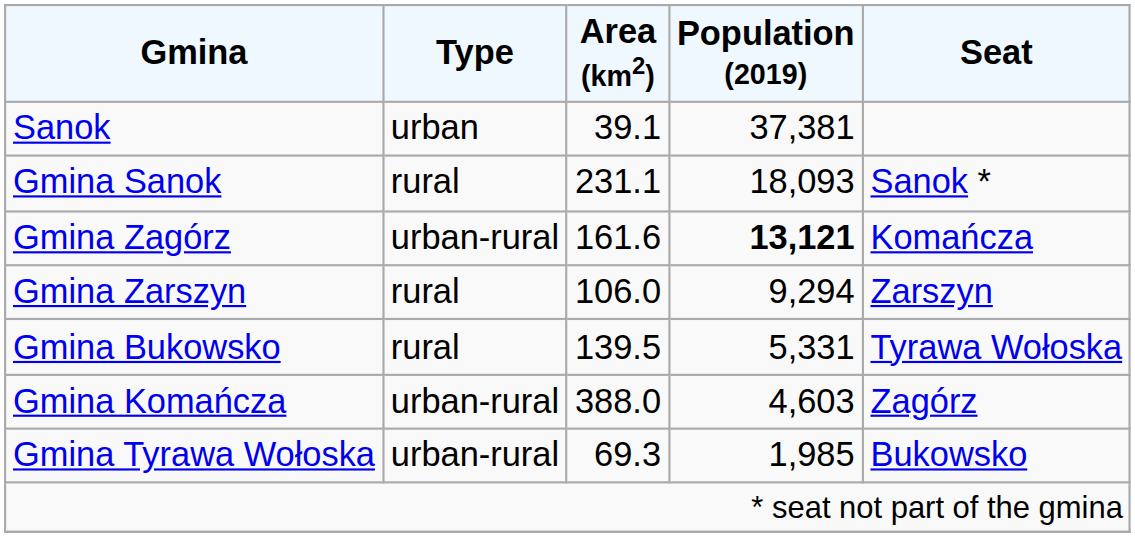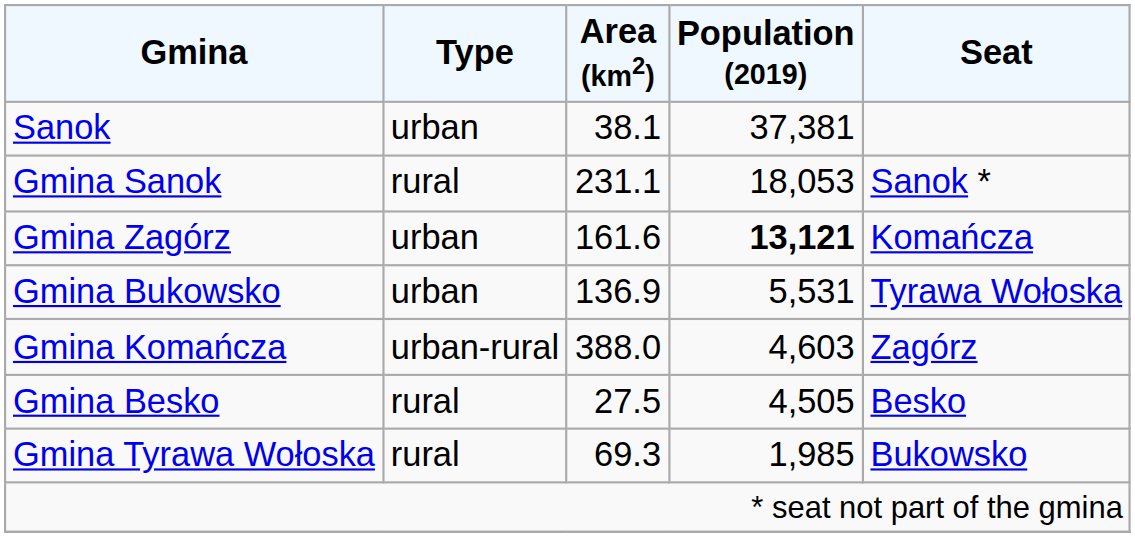Sanok | Area (km2): 39.1 -> 38.1
Gmina Sanok | Population (2019): 18,093 -> 18,053
Gmina Zagórz | Type: urban-rural -> urban
- row: Gmina Zarszyn | rural | 106.0 | 9,294 | Zarszyn
Gmina Bukowsko | Type: rural -> urban
Gmina Bukowsko | Area (km2): 139.5 -> 136.9
Gmina Bukowsko | Population (2019): 5,331 -> 5,531
+ row: Gmina Besko | rural | 27.5 | 4,505 | Besko
Gmina Tyrawa Wołoska | Type: urban-rural -> rural
